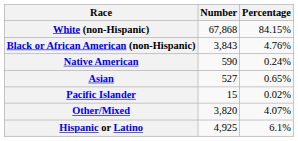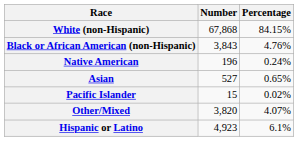Native American | Number: 590 -> 196
Hispanic or Latino | Number: 4,925 -> 4,923
